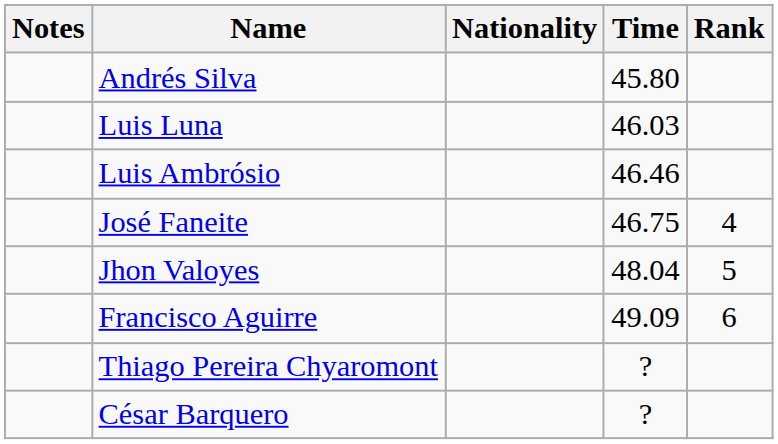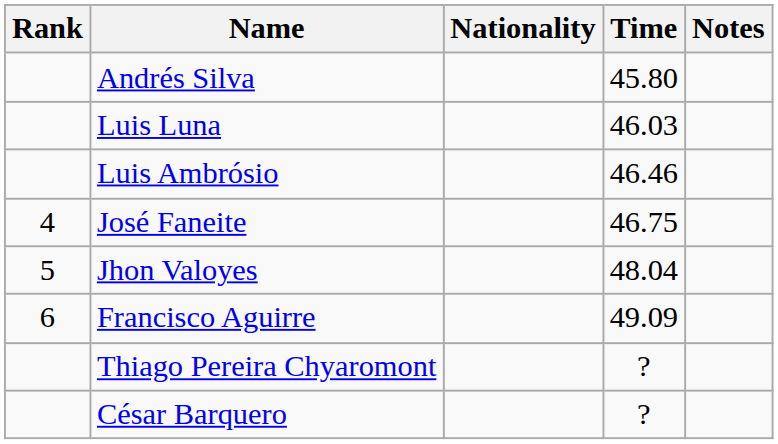columns swapped: Rank <-> Notes
